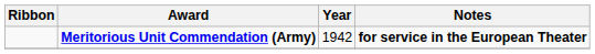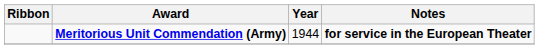Meritorious Unit Commendation (Army) | Year: 1942 -> 1944
